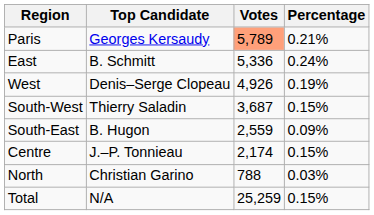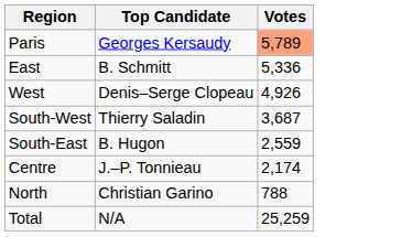- column: Percentage | 0.21% | 0.24% | 0.19% | 0.15% | 0.09% | 0.15% | 0.03% | 0.15%
